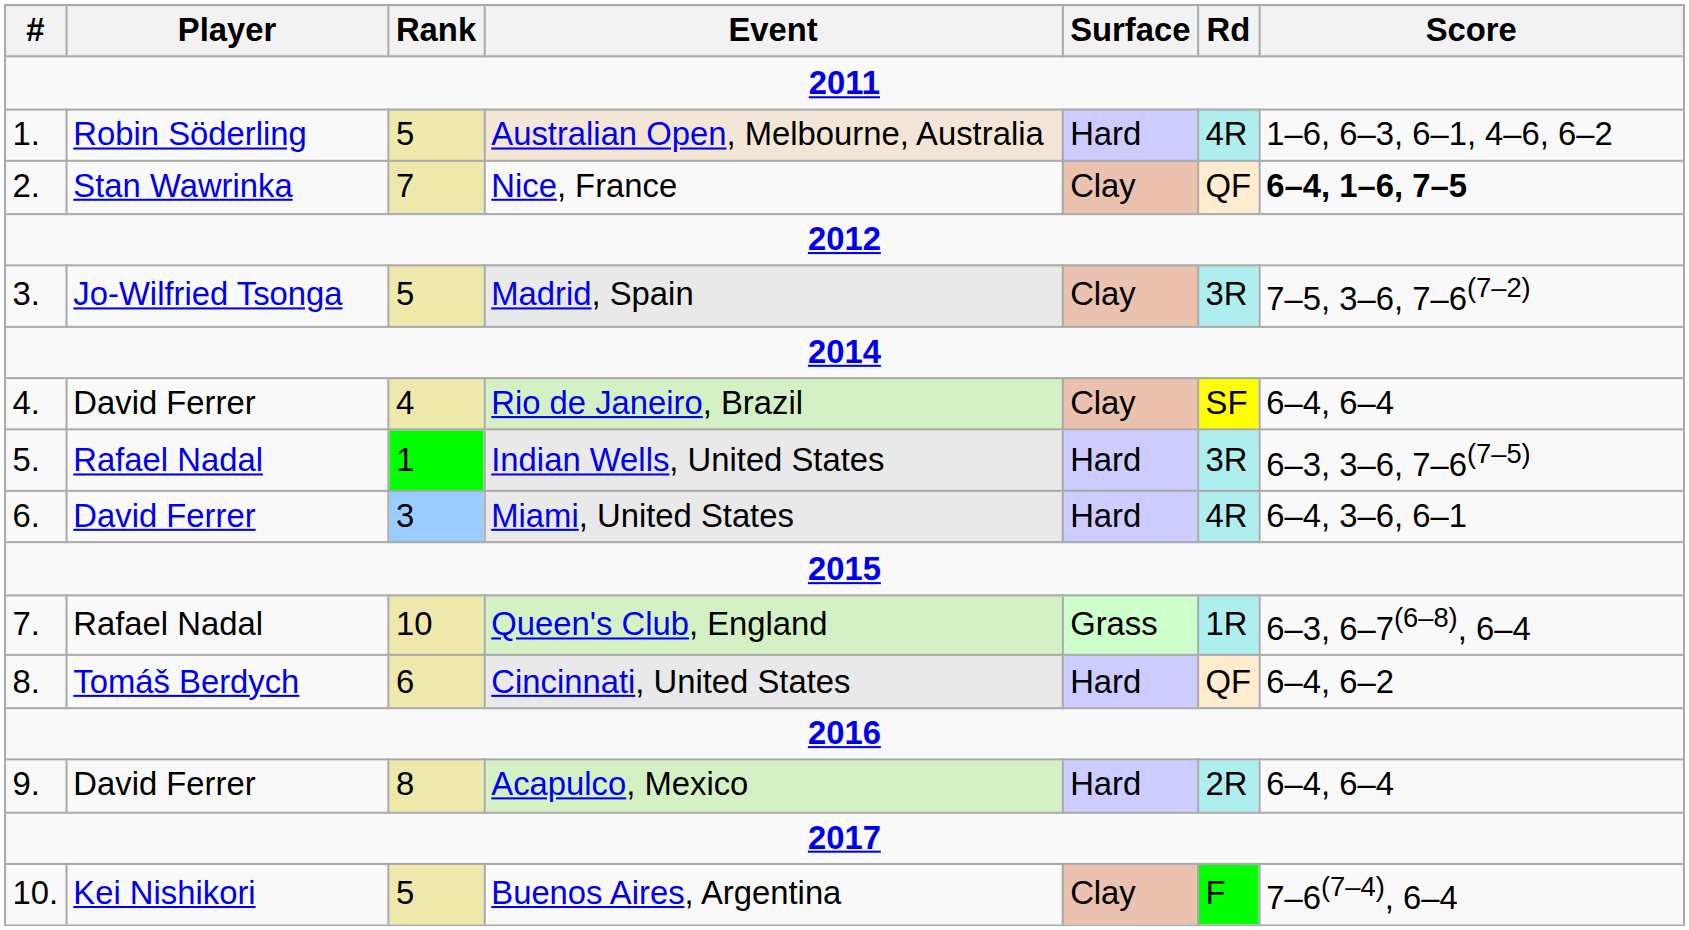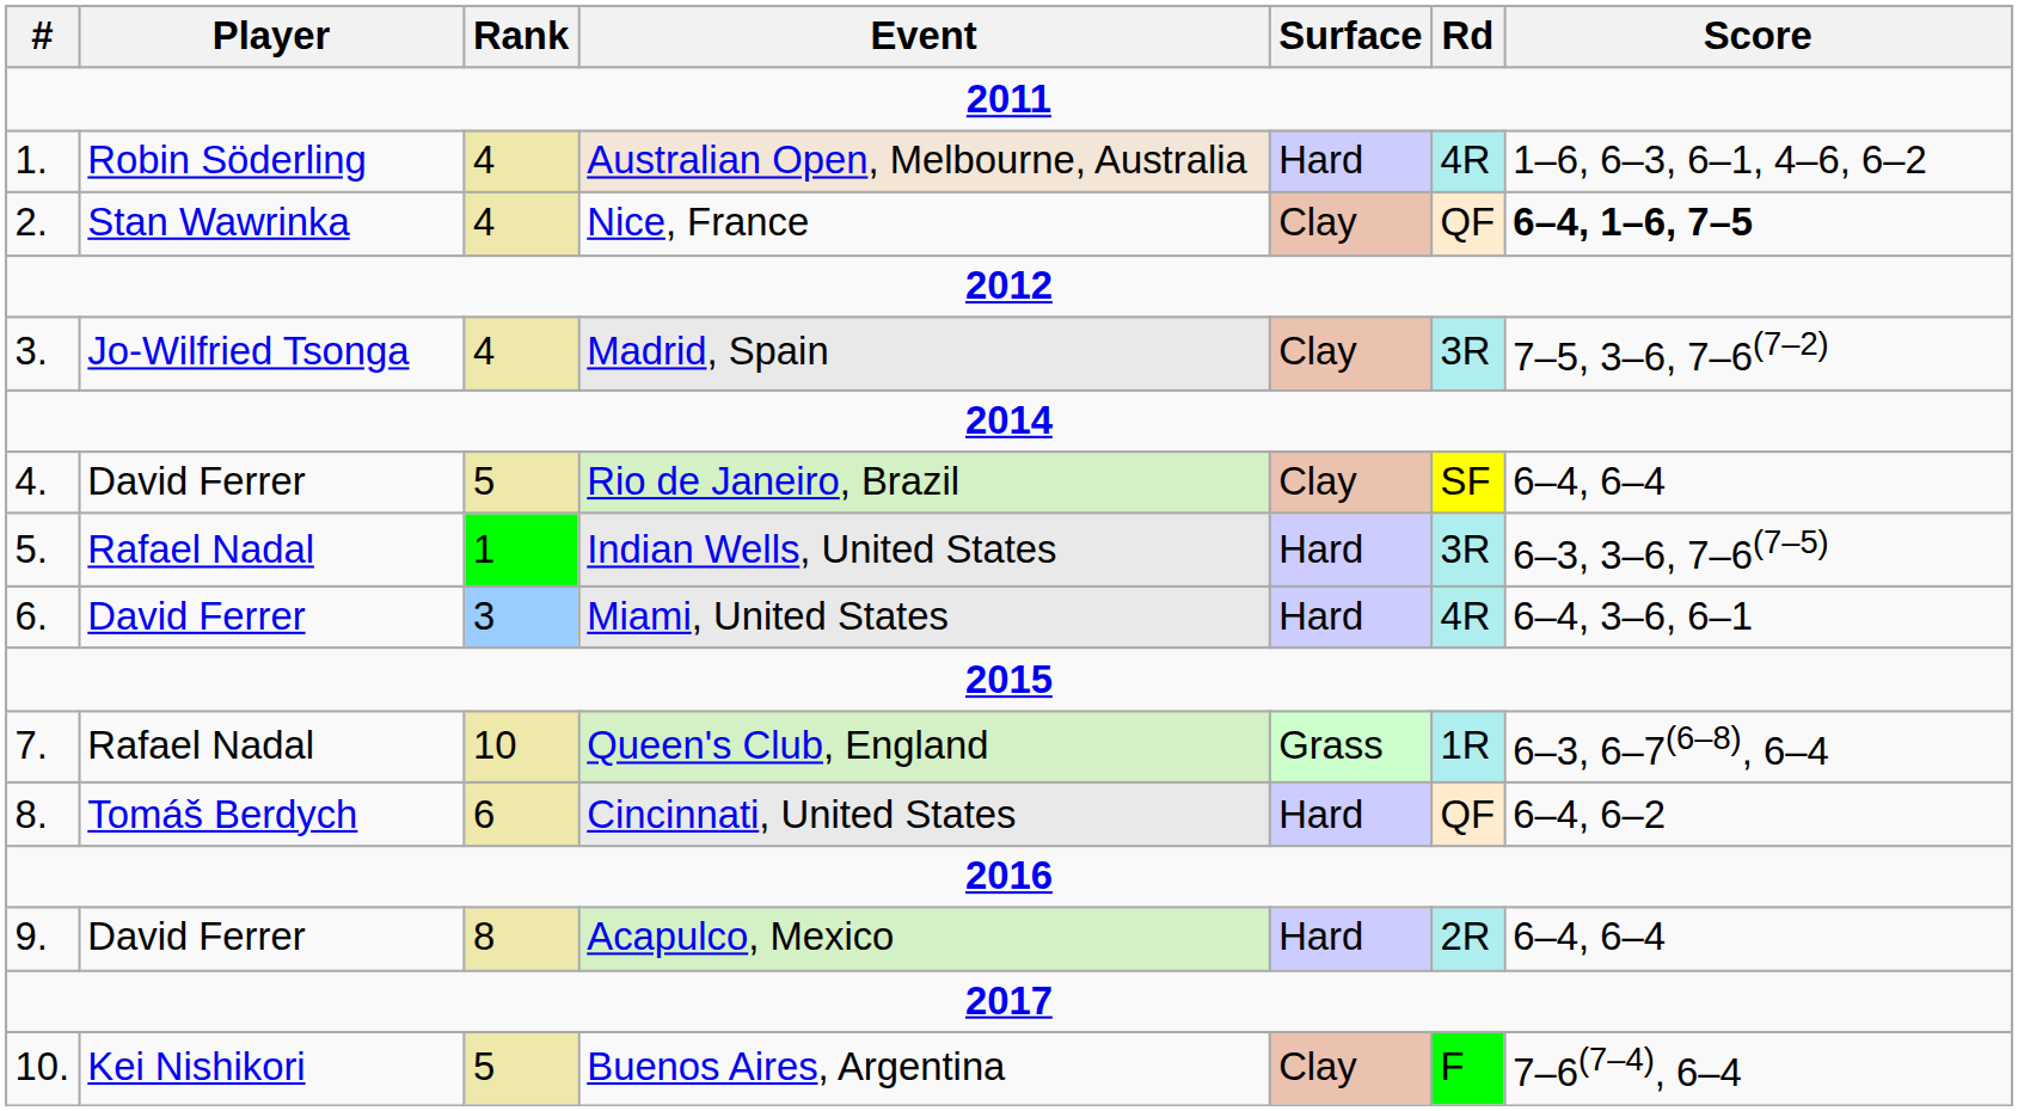Australian Open, Melbourne, Australia | Rank: 5 -> 4
Nice, France | Rank: 7 -> 4
Madrid, Spain | Rank: 5 -> 4
Rio de Janeiro, Brazil | Rank: 4 -> 5
